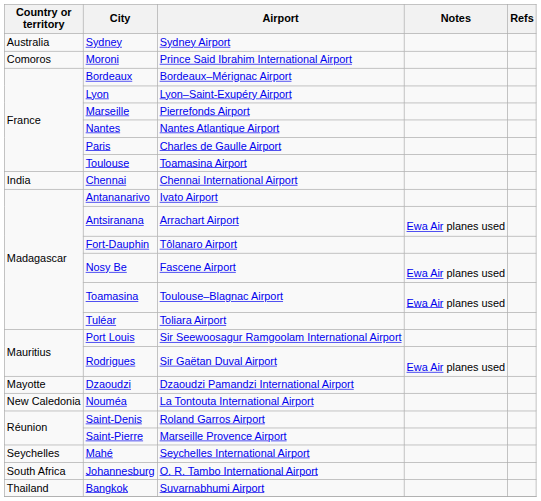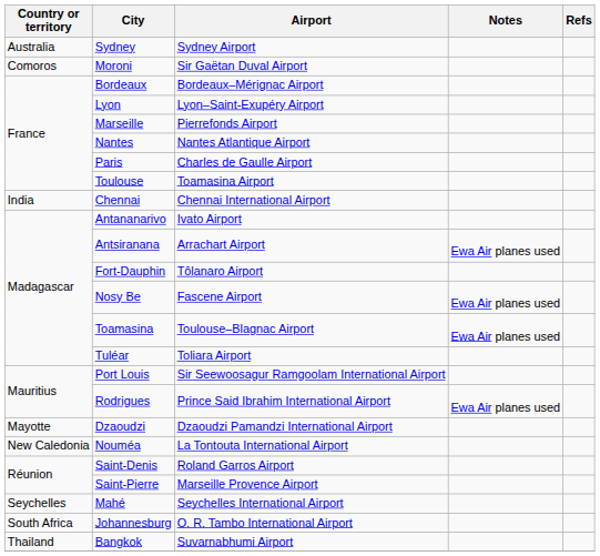Moroni | Airport: Prince Said Ibrahim International Airport -> Sir Gaëtan Duval Airport
Rodrigues | Airport: Sir Gaëtan Duval Airport -> Prince Said Ibrahim International Airport
